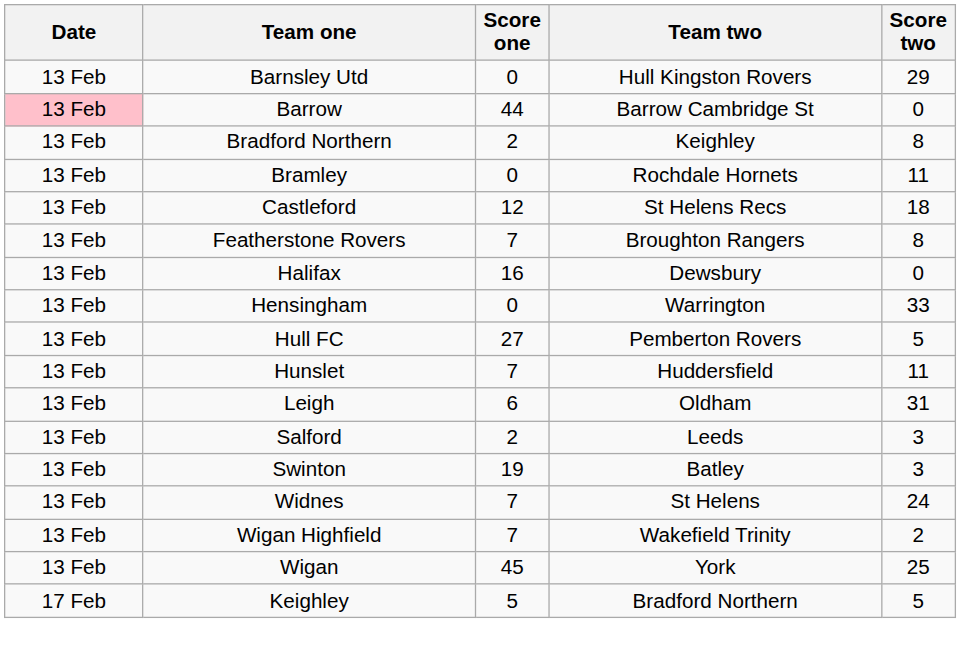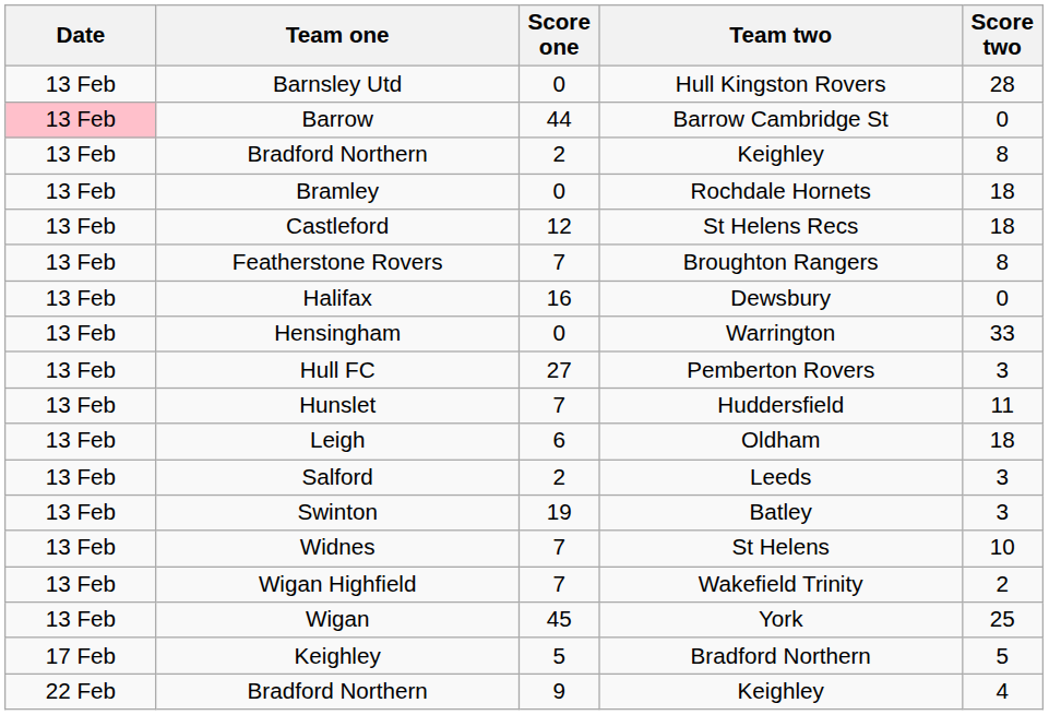Barnsley Utd | Score two: 29 -> 28
Bramley | Score two: 11 -> 18
Hull FC | Score two: 5 -> 3
Leigh | Score two: 31 -> 18
Widnes | Score two: 24 -> 10
+ row: 22 Feb | Bradford Northern | 9 | Keighley | 4
